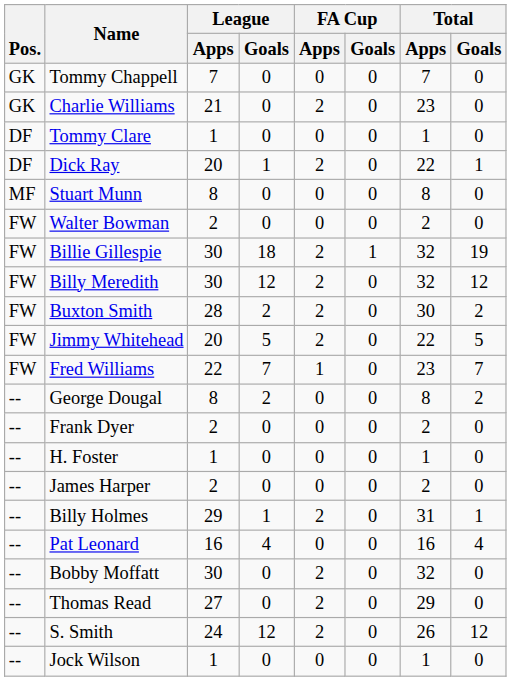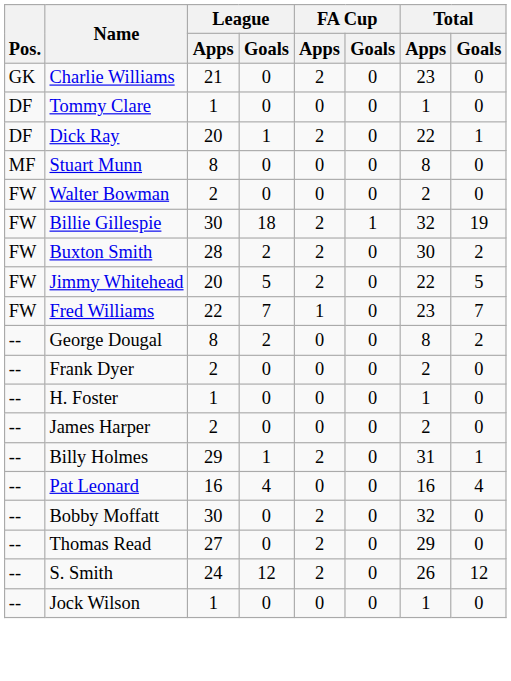- row: GK | Tommy Chappell | 7 | 0 | 0 | 0 | 7 | 0
- row: FW | Billy Meredith | 30 | 12 | 2 | 0 | 32 | 12
